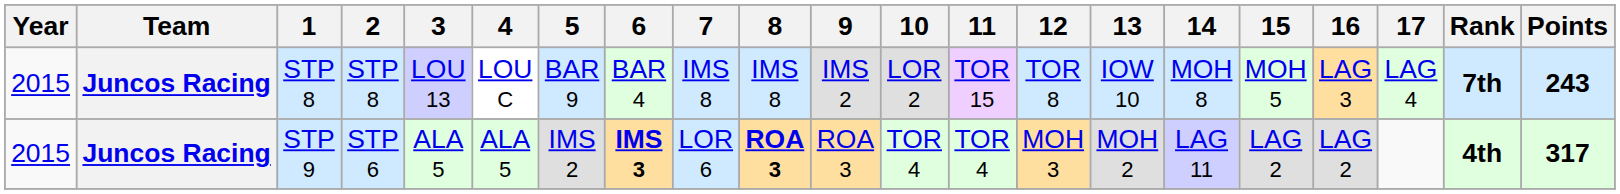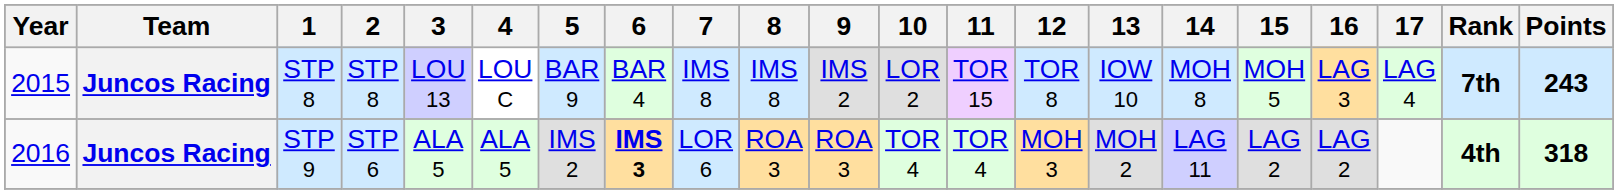STP 9 | Year: 2015 -> 2016
STP 9 | 8: bold -> normal
STP 9 | Points: 317 -> 318
